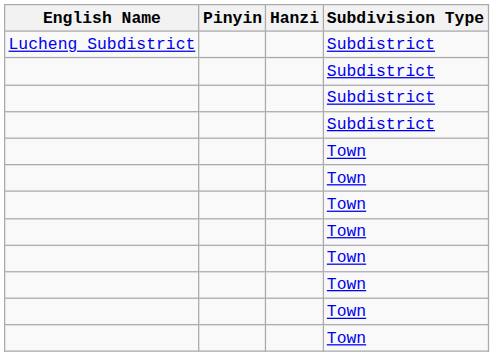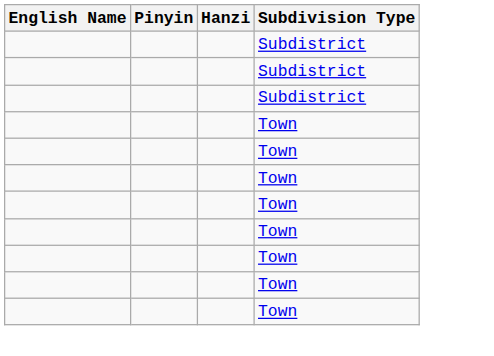- row: Lucheng Subdistrict | Subdistrict
